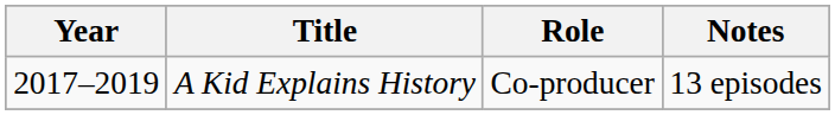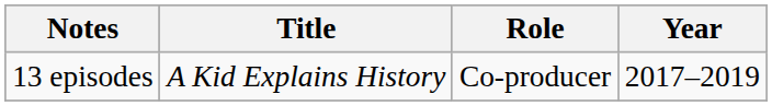columns swapped: Year <-> Notes
